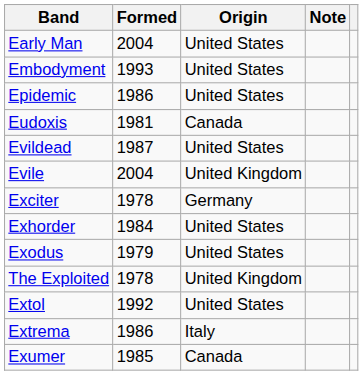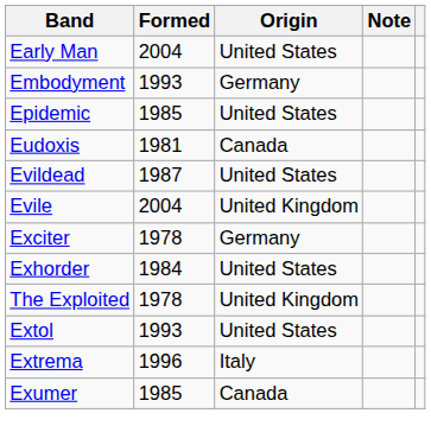Embodyment | Origin: United States -> Germany
Epidemic | Formed: 1986 -> 1985
- row: Exodus | 1979 | United States
Extol | Formed: 1992 -> 1993
Extrema | Formed: 1986 -> 1996
